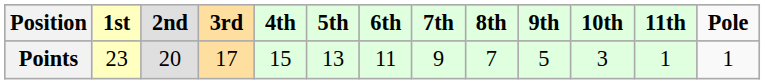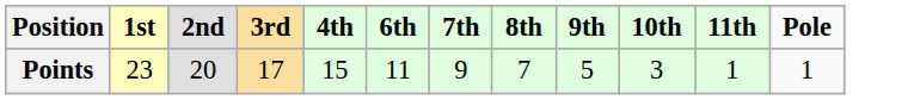- column: 5th | 13
